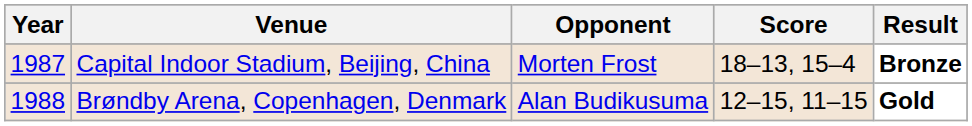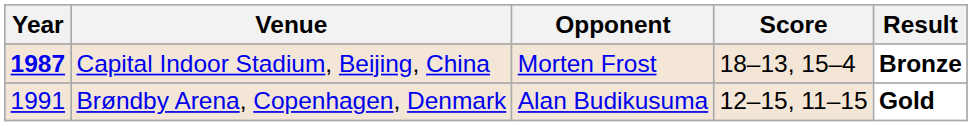Capital Indoor Stadium, Beijing, China | Year: normal -> bold
Brøndby Arena, Copenhagen, Denmark | Year: 1988 -> 1991
